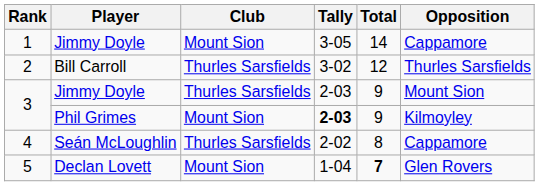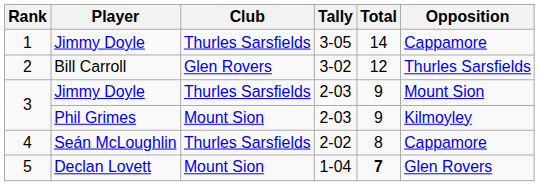1 | Club: Mount Sion -> Thurles Sarsfields
2 | Club: Thurles Sarsfields -> Glen Rovers
3 / Phil Grimes | Tally: bold -> normal
